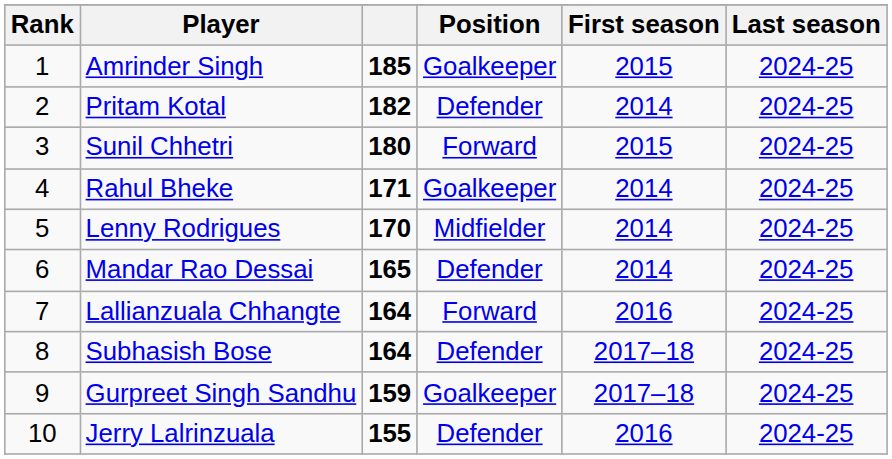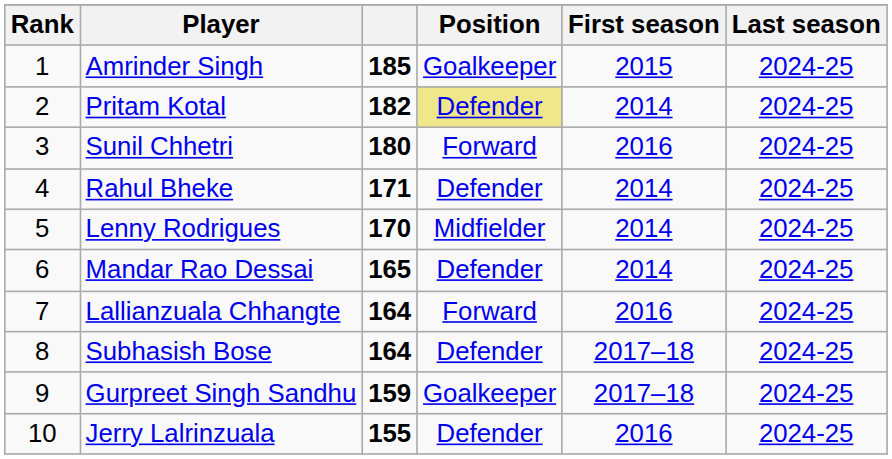Pritam Kotal | Position: no background -> khaki background
Sunil Chhetri | First season: 2015 -> 2016
Rahul Bheke | Position: Goalkeeper -> Defender
